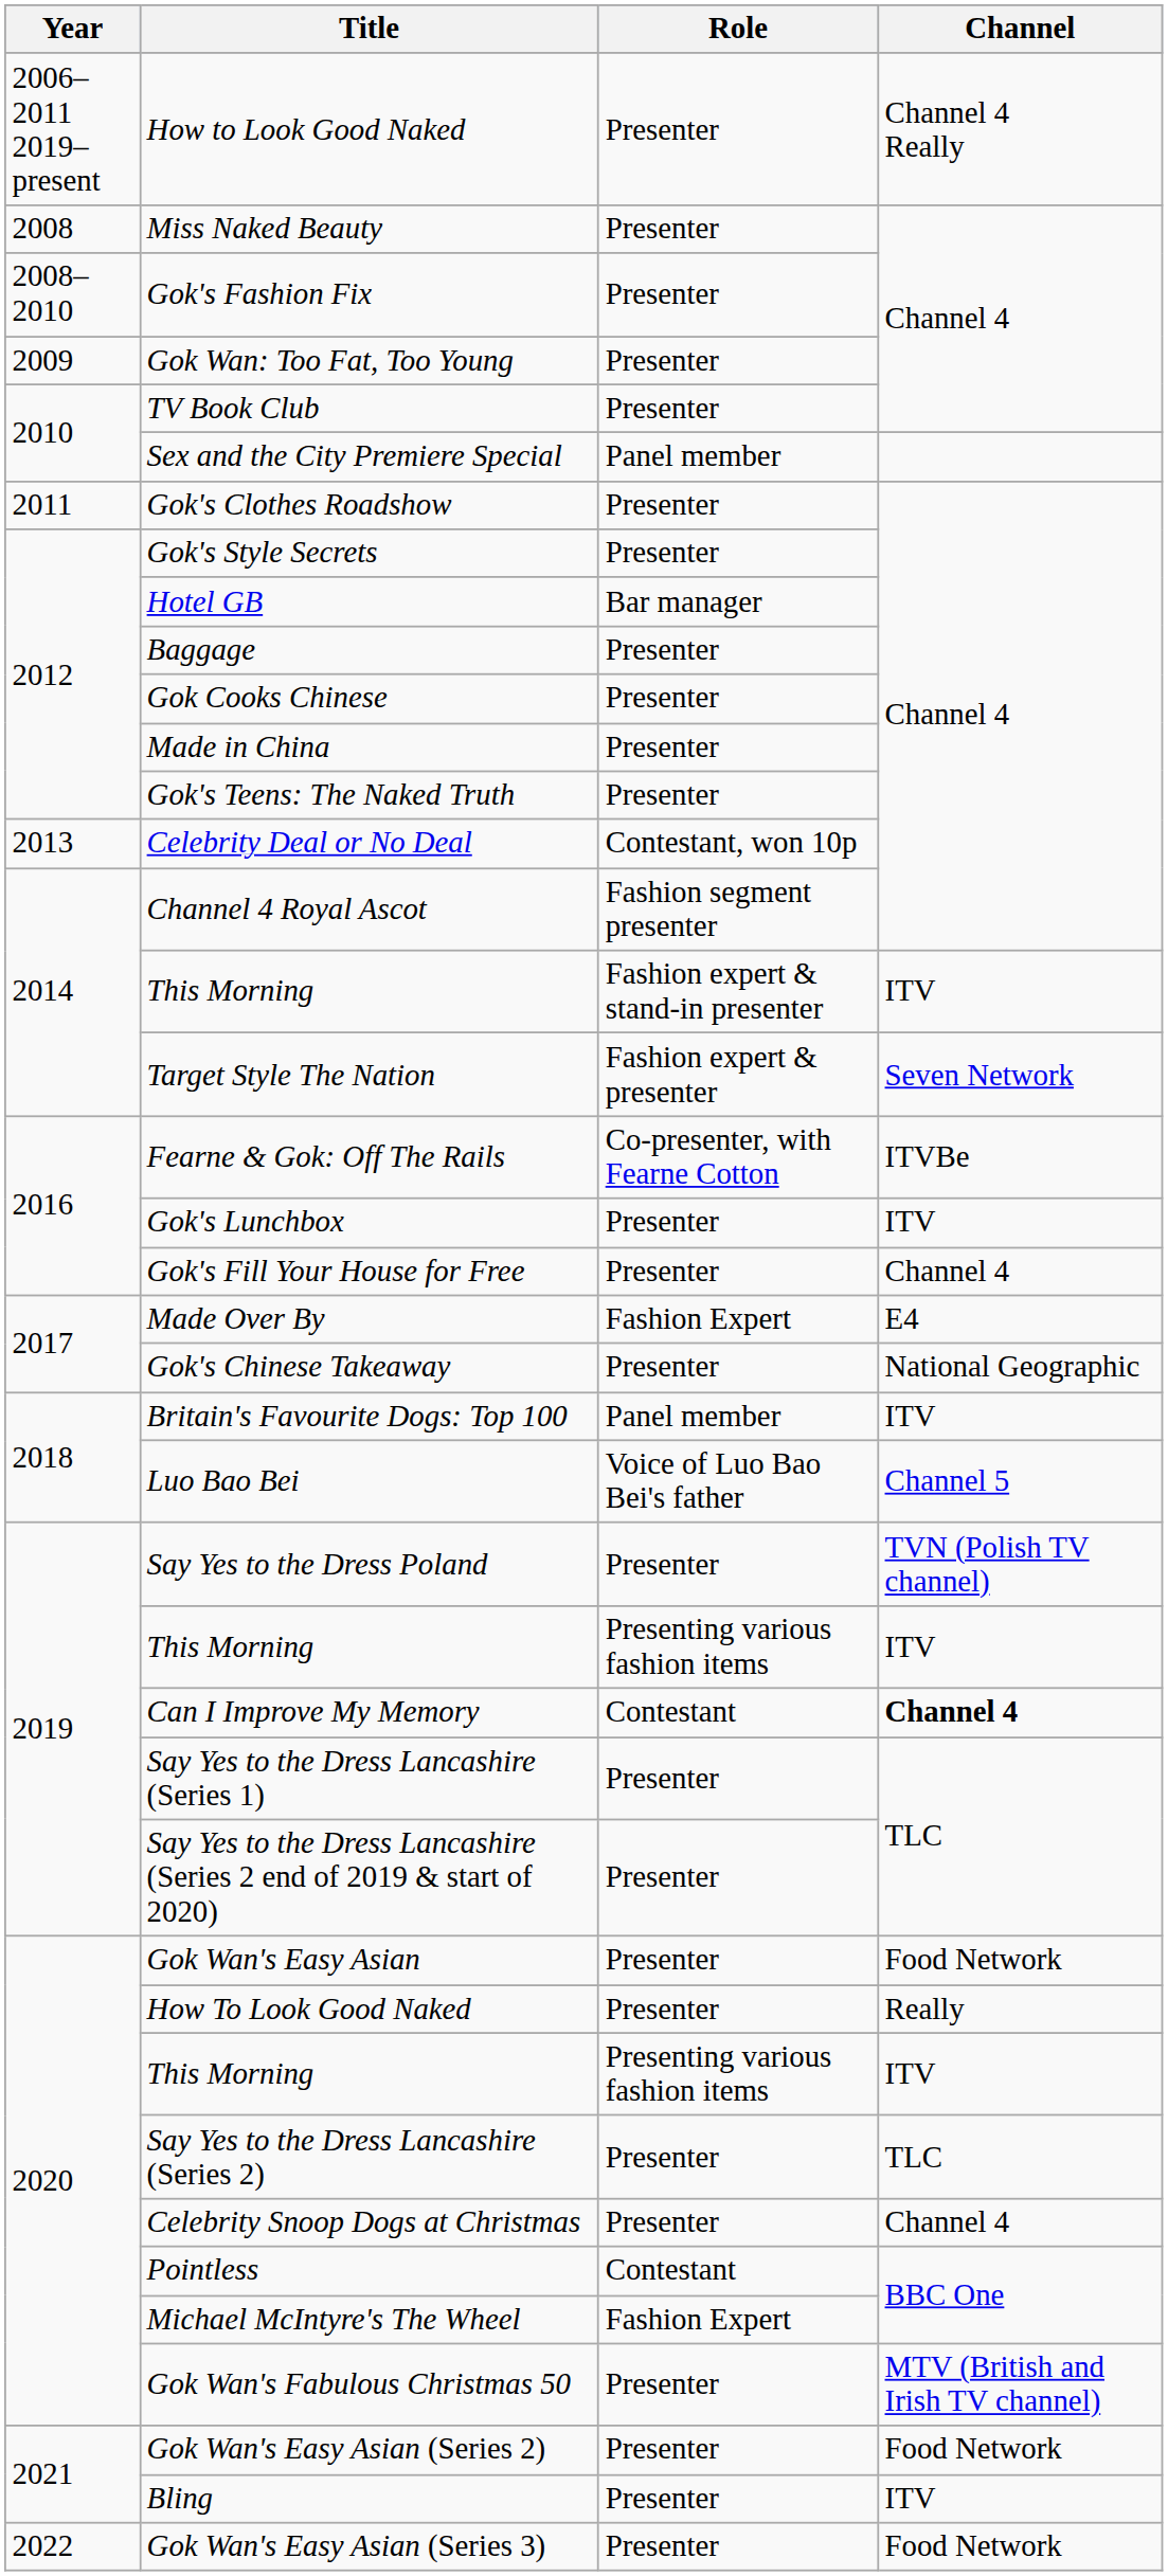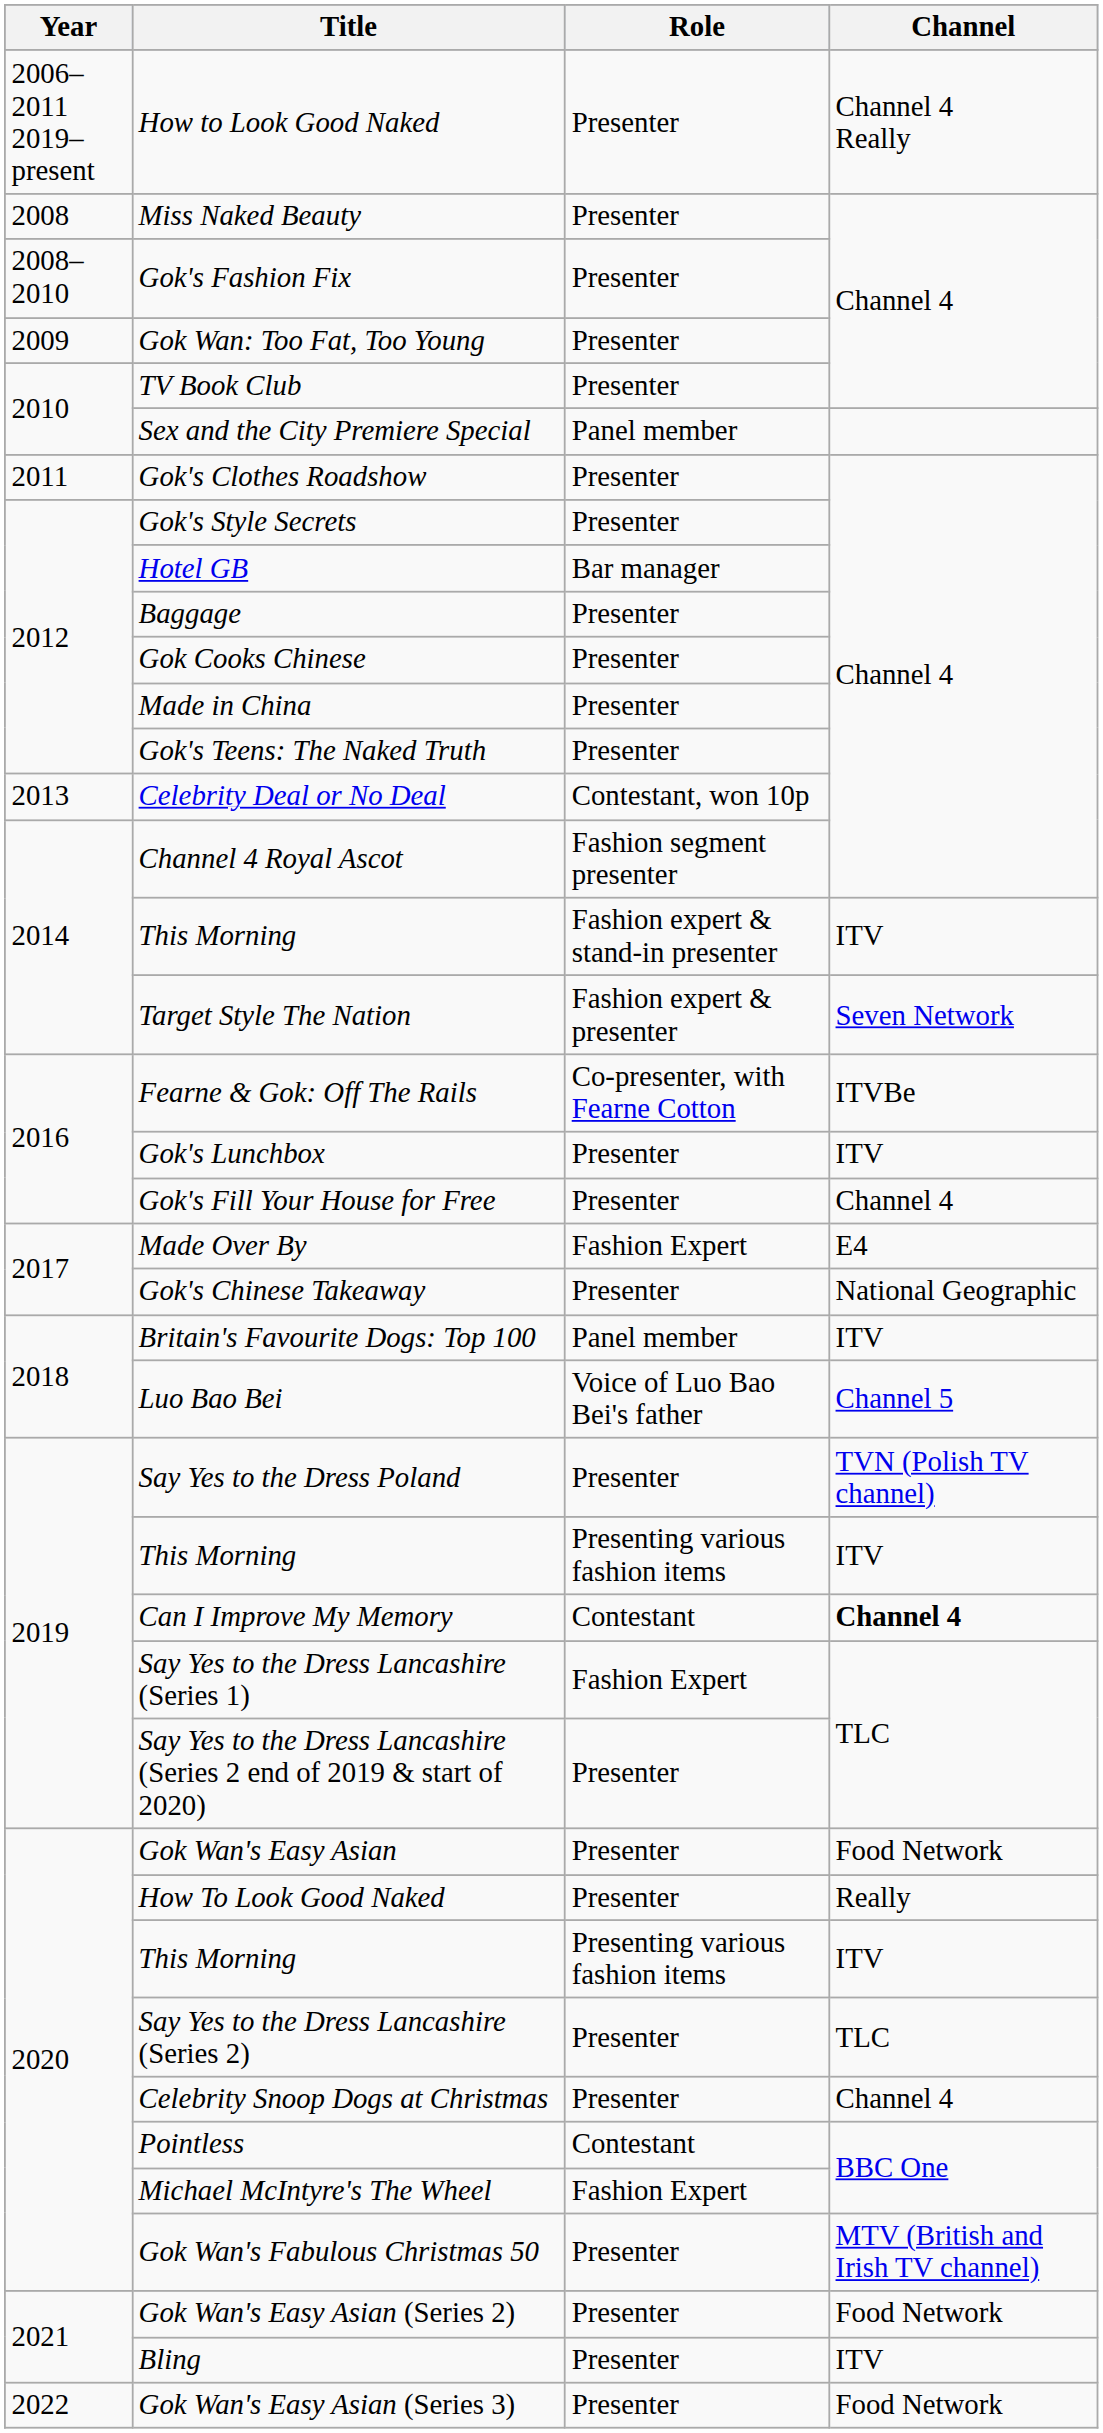Say Yes to the Dress Lancashire (Series 1) | Role: Presenter -> Fashion Expert
